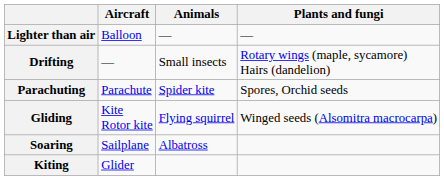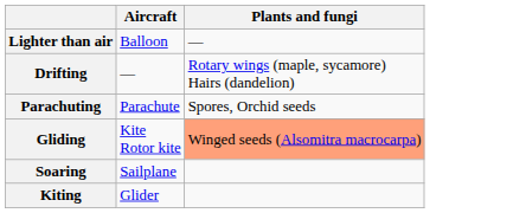- column: Animals | — | Small insects | Spider kite | Flying squirrel | Albatross
Gliding | Plants and fungi: no background -> lightsalmon background
